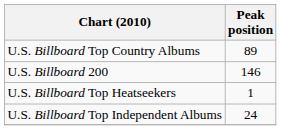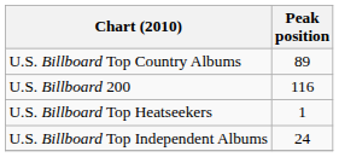U.S. Billboard 200 | Peak position: 146 -> 116
